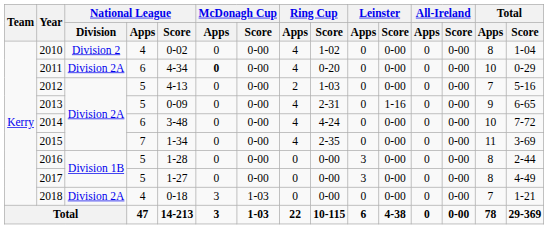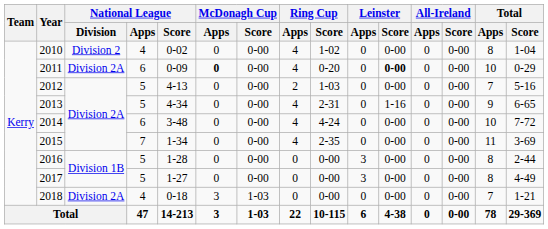2011 | National League / Score: 4-34 -> 0-09
2011 | Leinster / Score: normal -> bold
2013 | National League / Score: 0-09 -> 4-34
